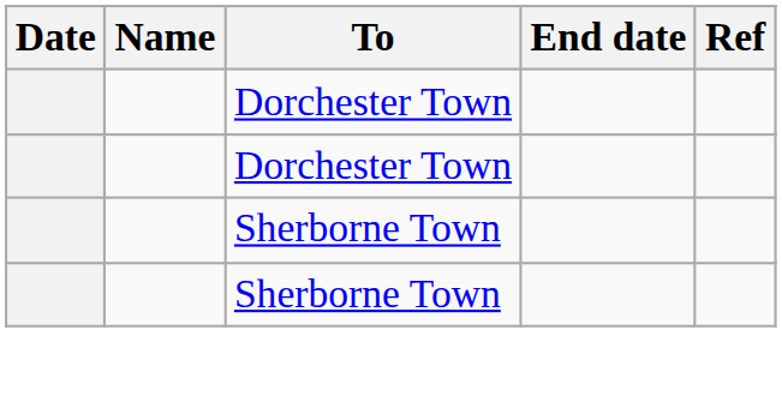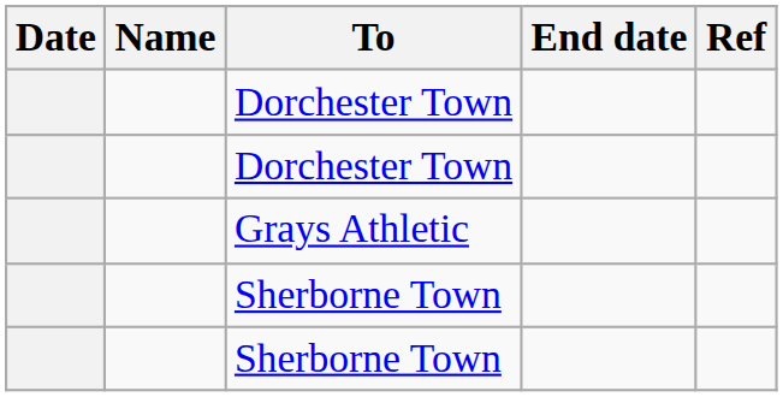+ row: Grays Athletic
